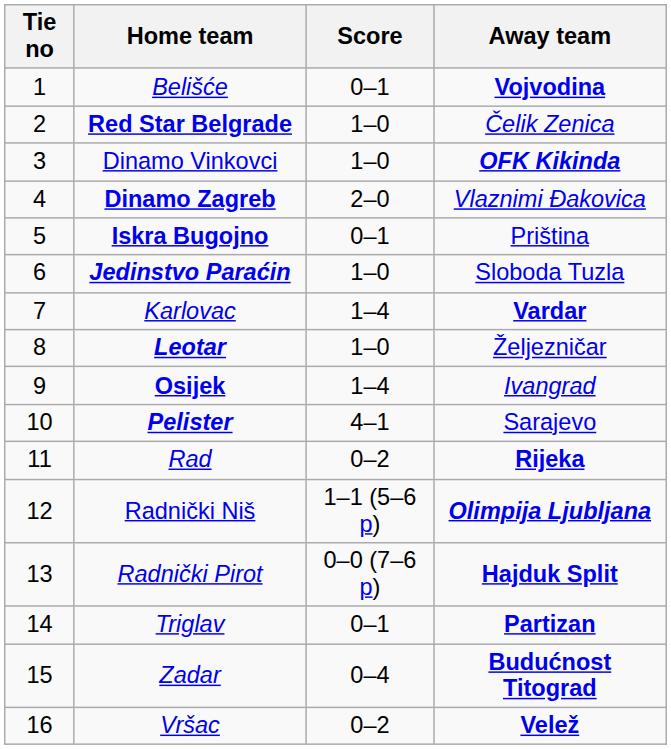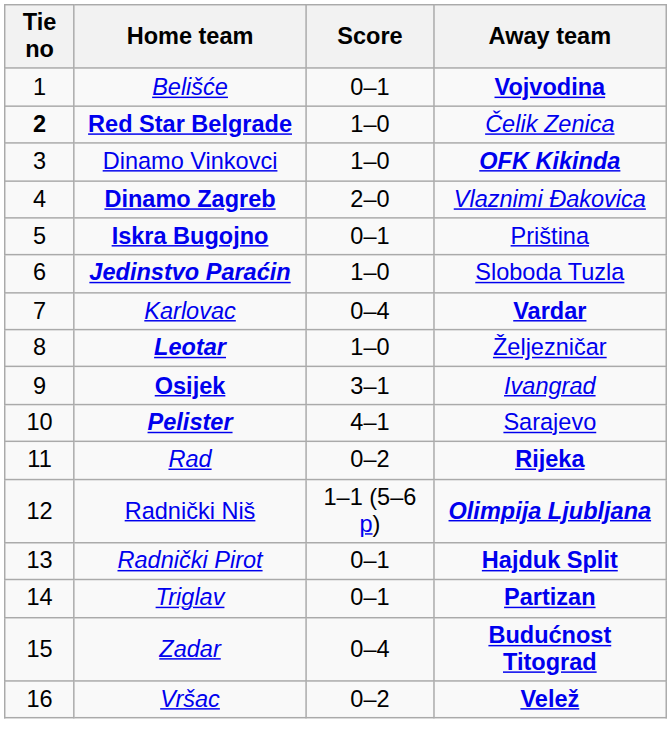Red Star Belgrade | Tie no: normal -> bold
Karlovac | Score: 1–4 -> 0–4
Osijek | Score: 1–4 -> 3–1
Radnički Pirot | Score: 0–0 (7–6 p) -> 0–1
